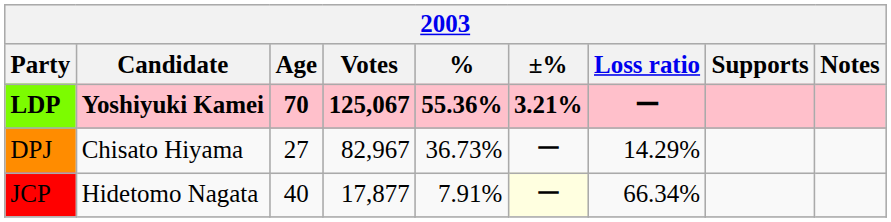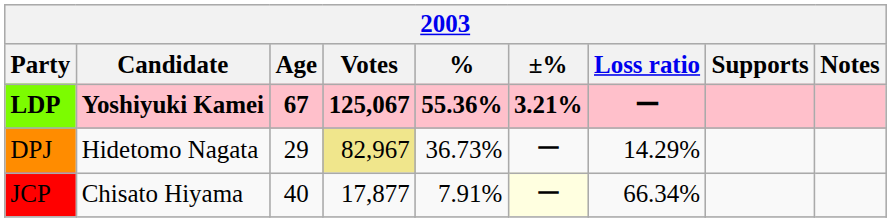LDP | Age: 70 -> 67
DPJ | Candidate: Chisato Hiyama -> Hidetomo Nagata
DPJ | Age: 27 -> 29
DPJ | Votes: no background -> khaki background
JCP | Candidate: Hidetomo Nagata -> Chisato Hiyama
